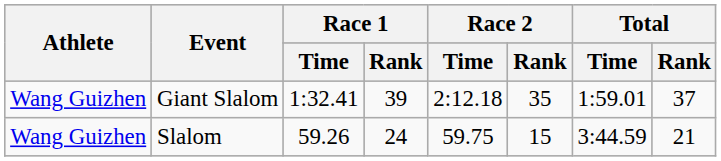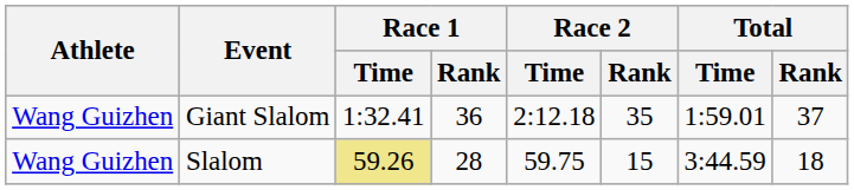Giant Slalom | Race 1 / Rank: 39 -> 36
Slalom | Race 1 / Time: no background -> khaki background
Slalom | Race 1 / Rank: 24 -> 28
Slalom | Total / Rank: 21 -> 18
